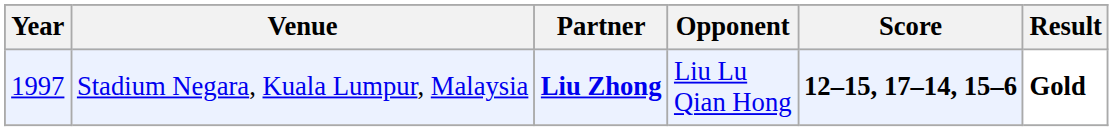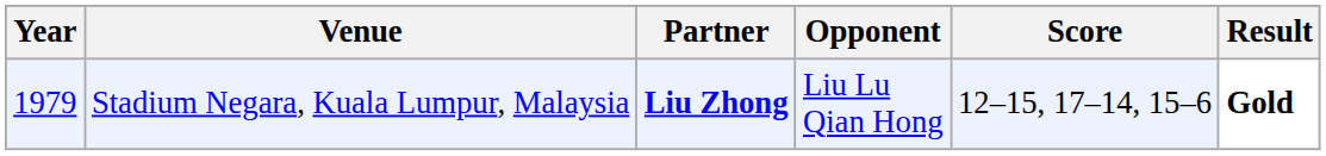Stadium Negara, Kuala Lumpur, Malaysia | Year: 1997 -> 1979
Stadium Negara, Kuala Lumpur, Malaysia | Score: bold -> normal
